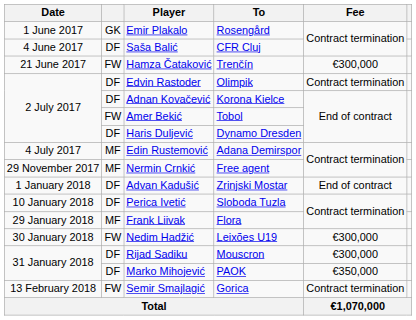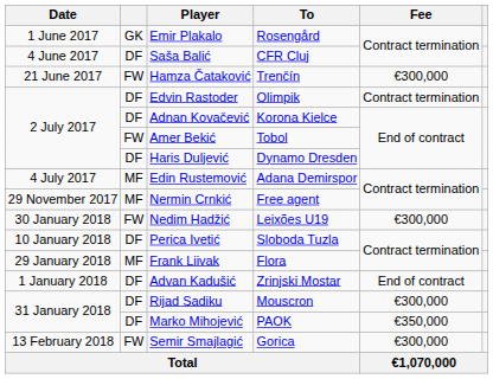rows swapped: Advan Kadušić <-> Nedim Hadžić
Semir Smajlagić | Fee: Contract termination -> €300,000
